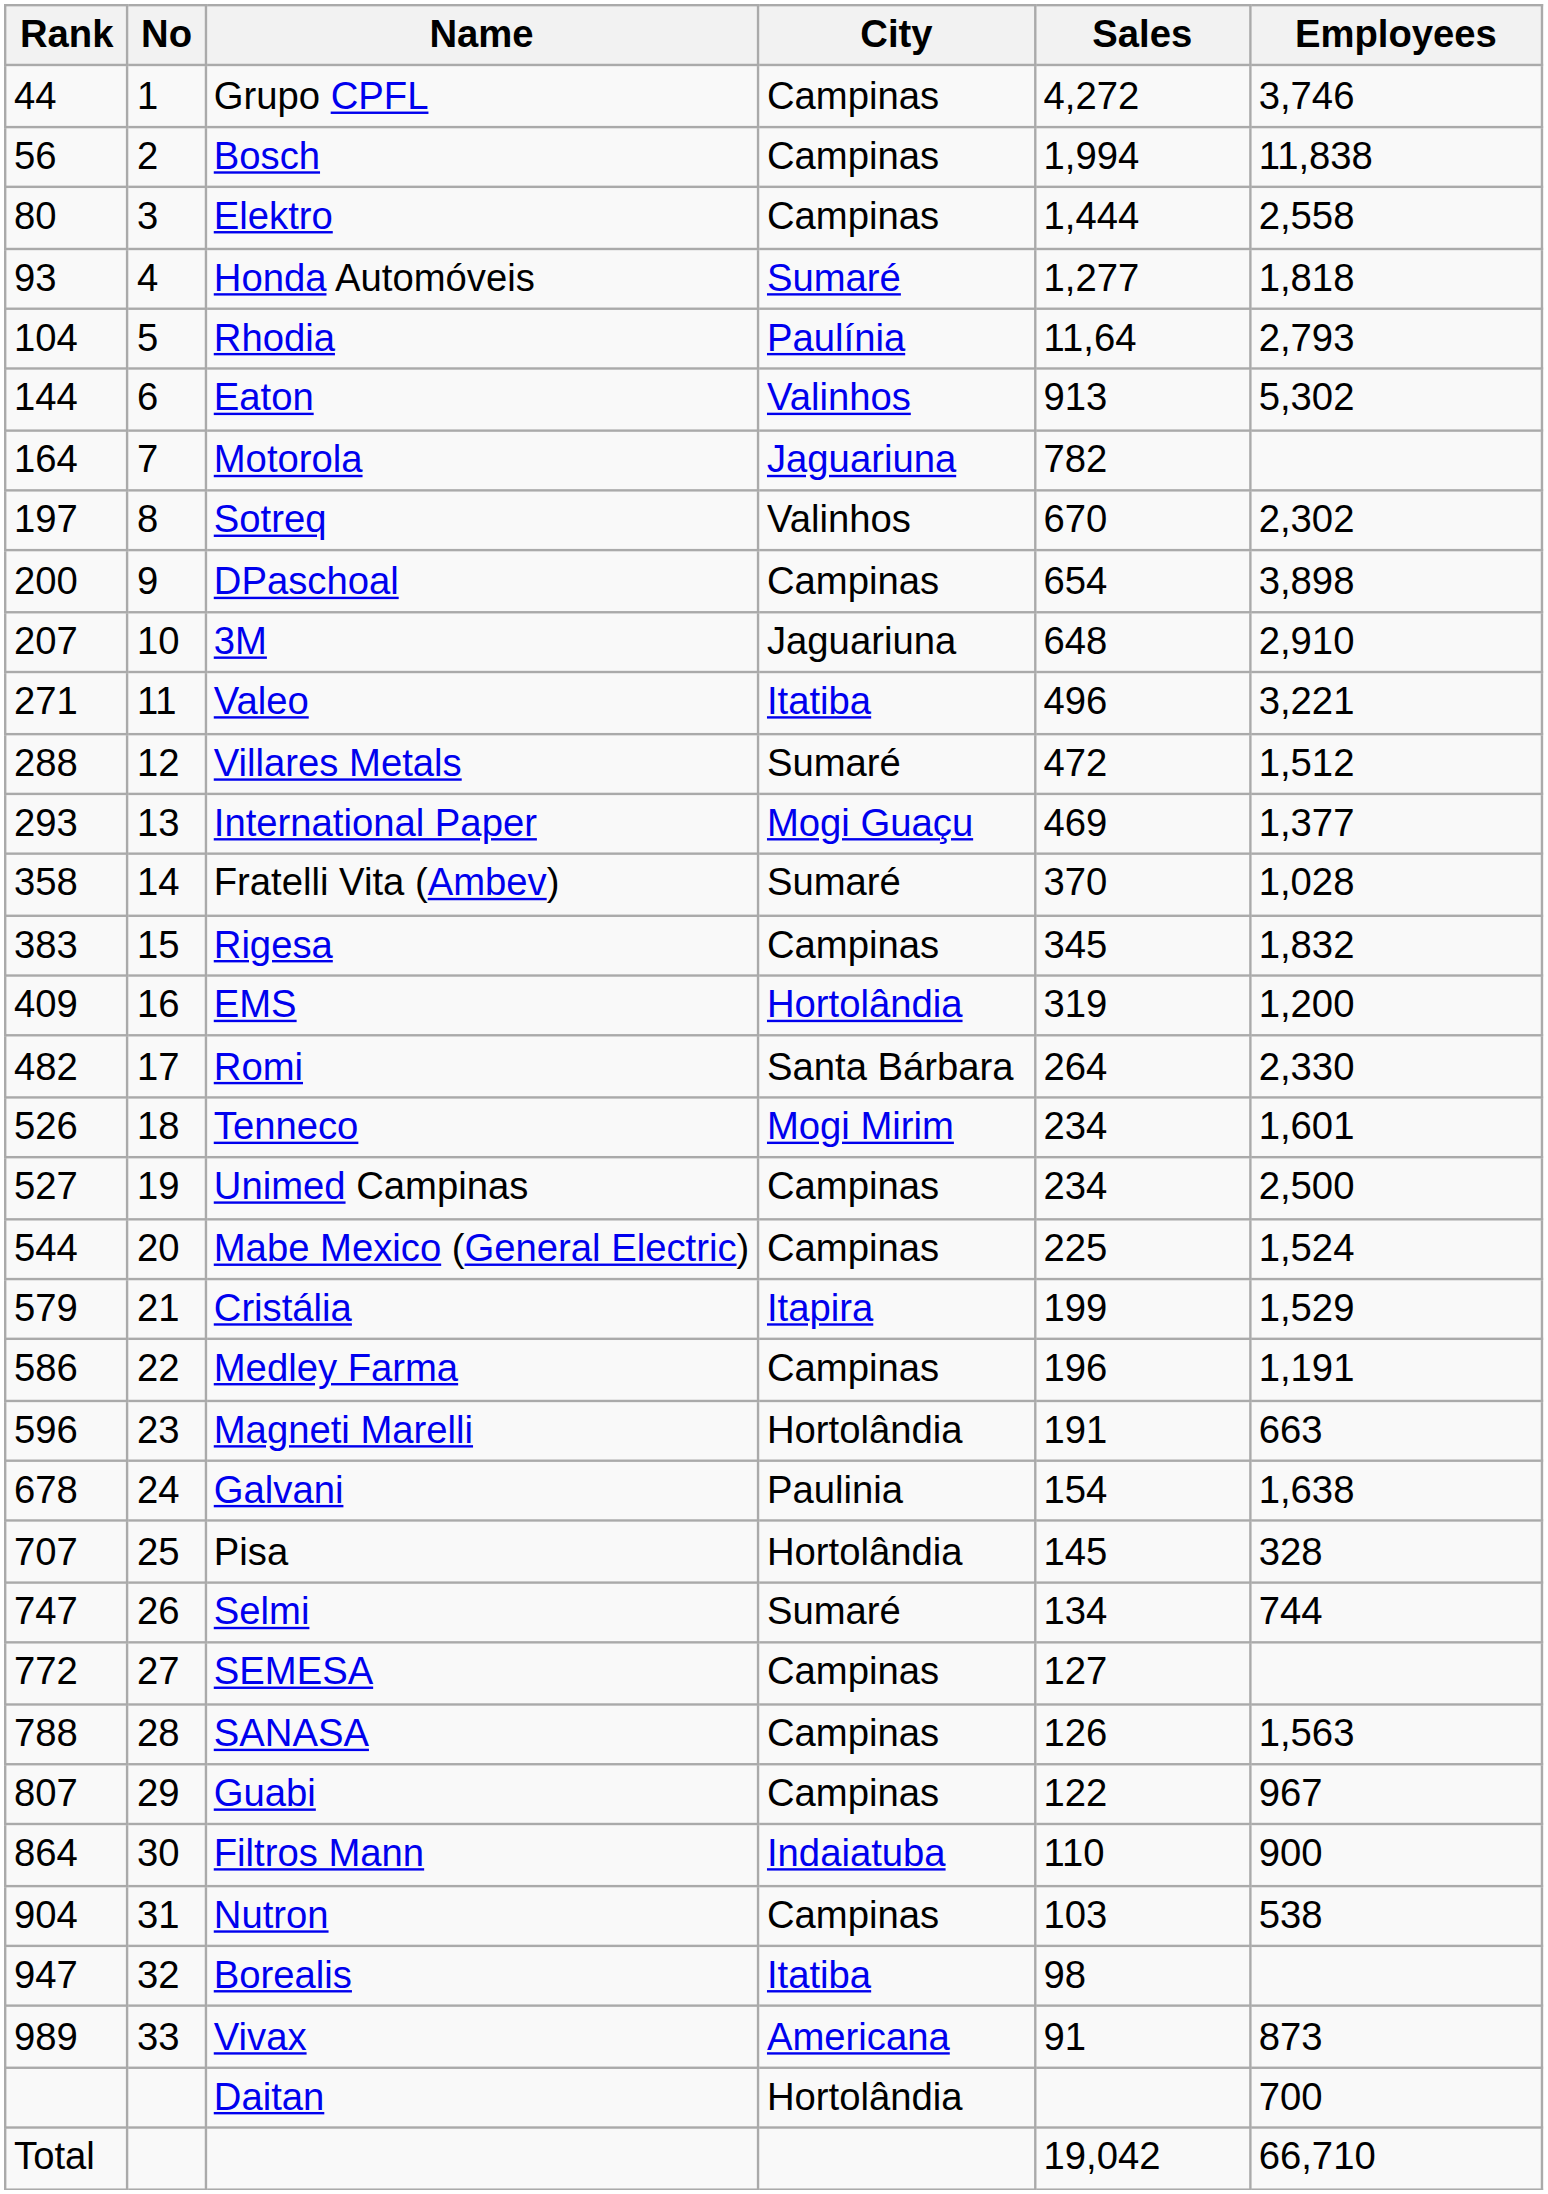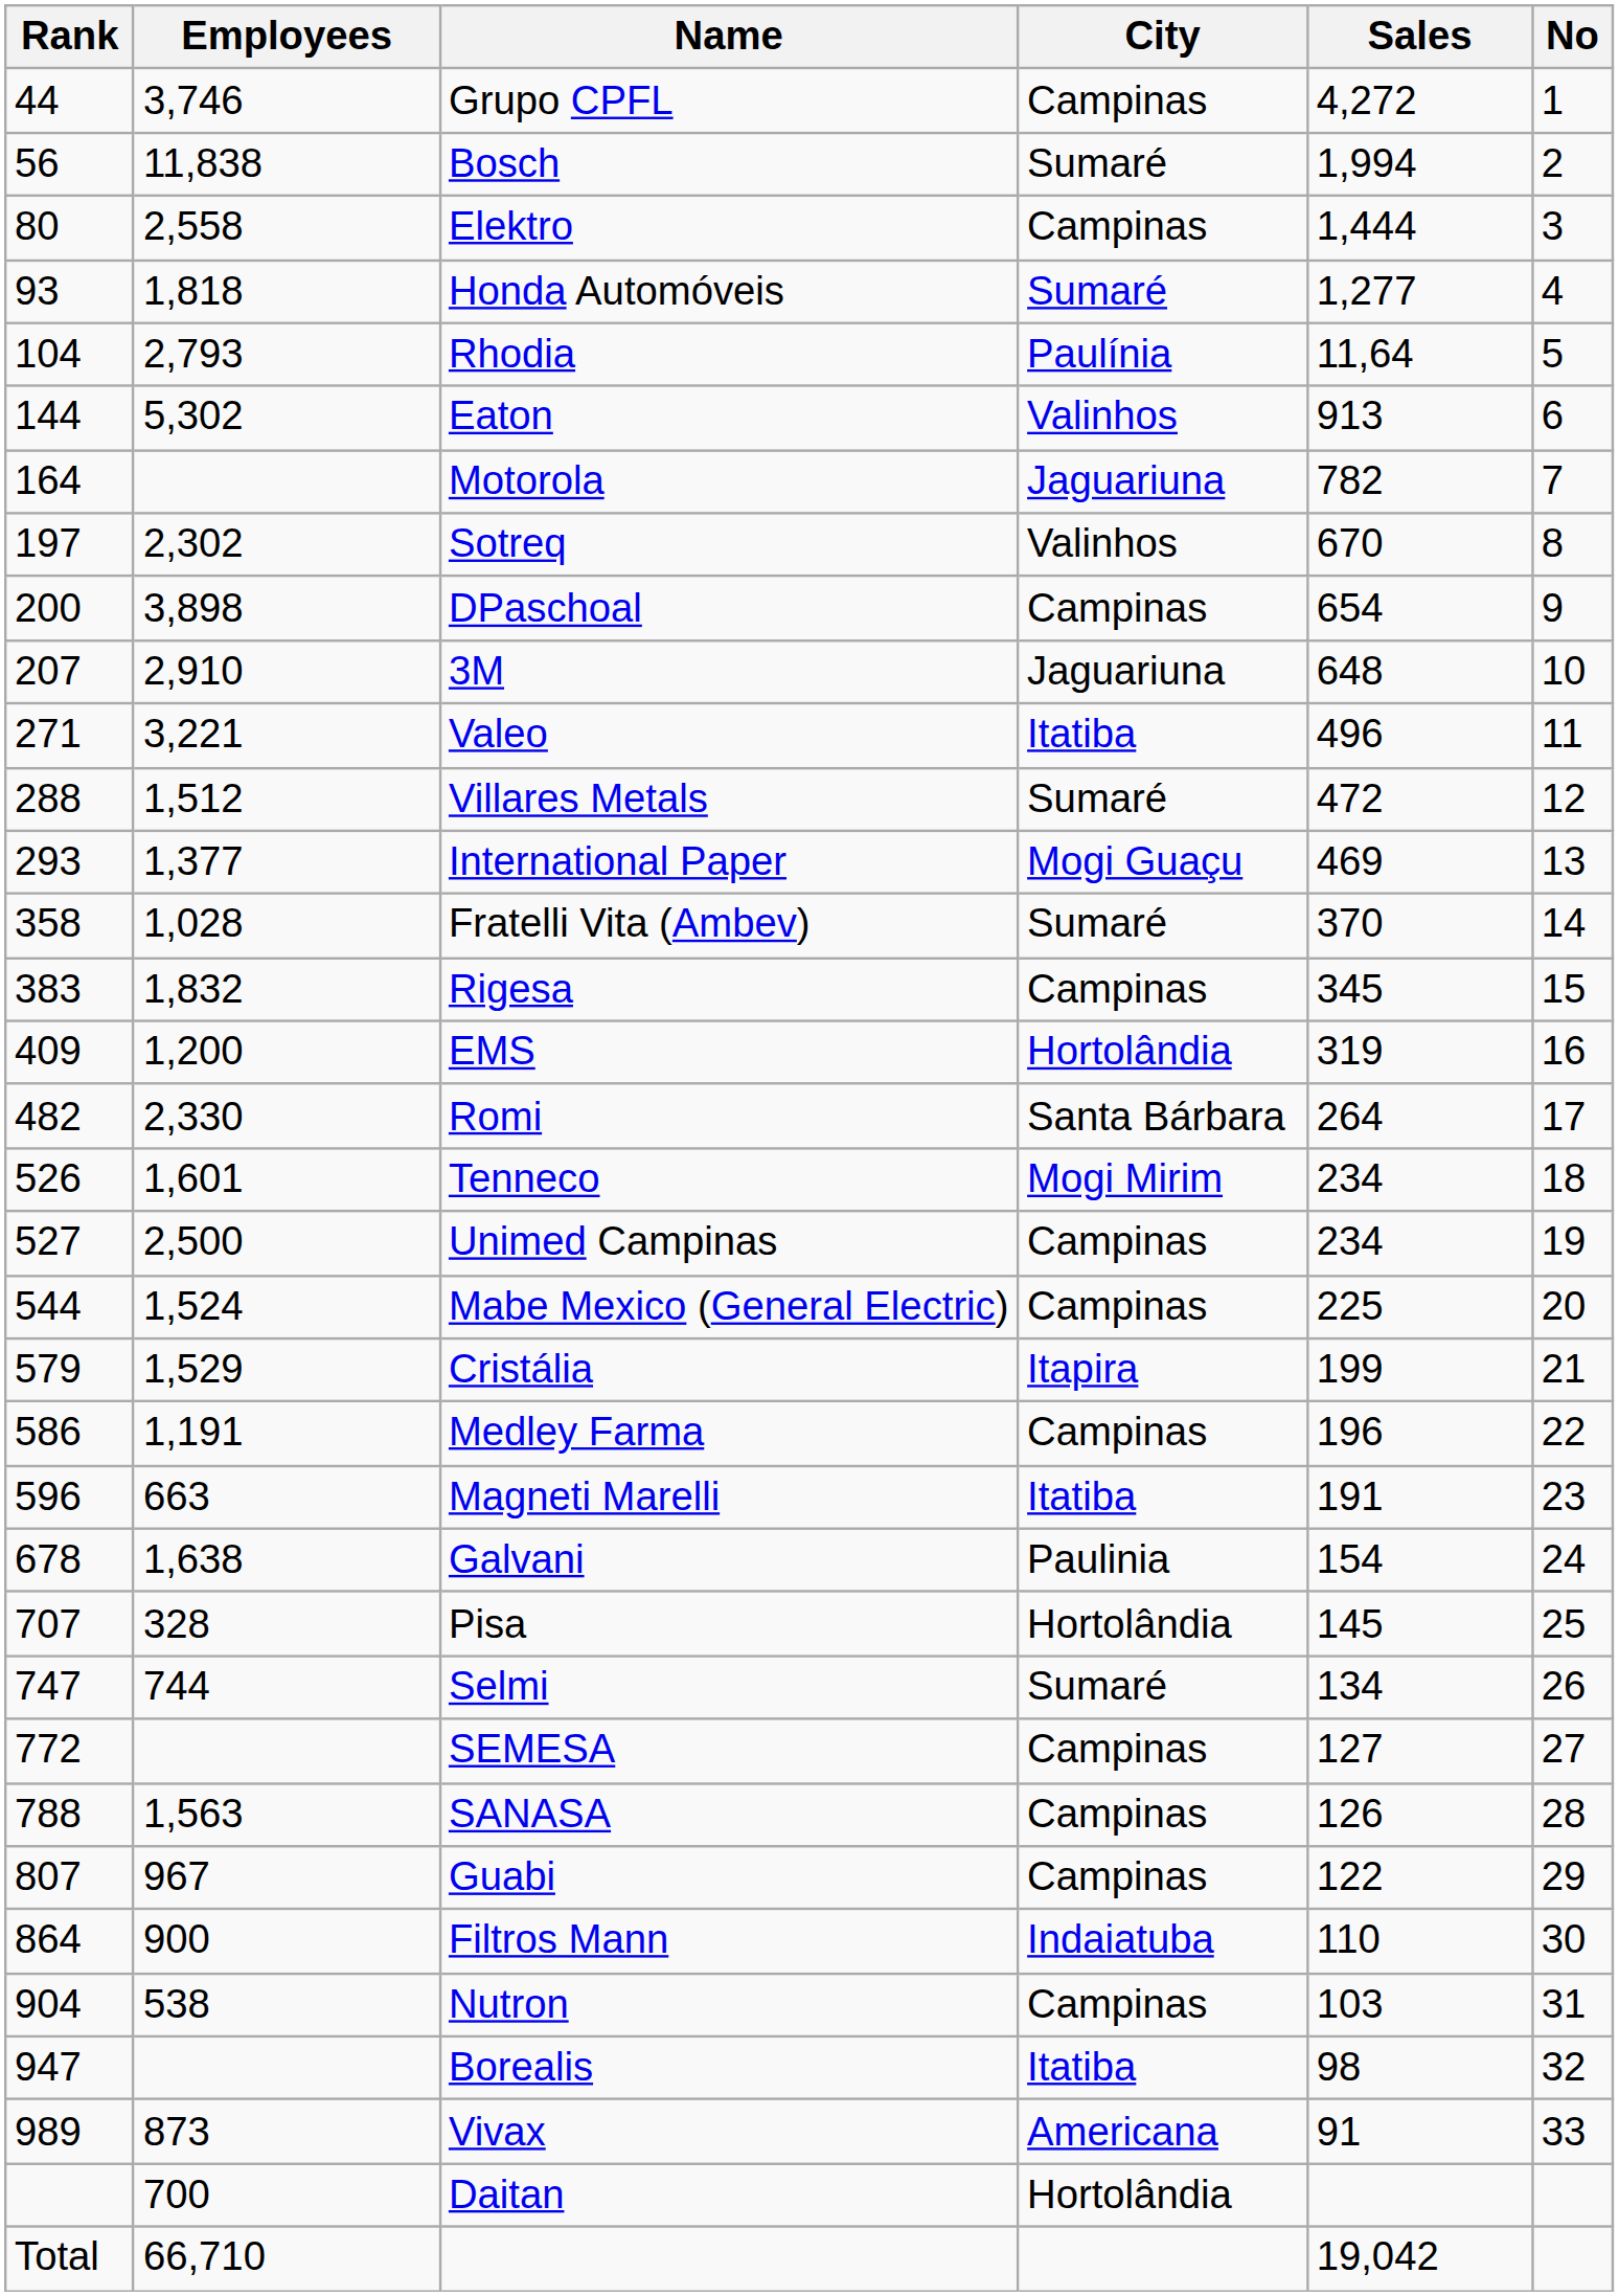columns swapped: No <-> Employees
Bosch | City: Campinas -> Sumaré
Magneti Marelli | City: Hortolândia -> Itatiba
